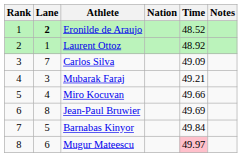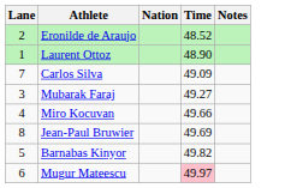- column: Rank | 1 | 2 | 3 | 4 | 5 | 6 | 7 | 8
Eronilde de Araujo | Lane: bold -> normal
Laurent Ottoz | Time: 48.92 -> 48.90
Mubarak Faraj | Time: 49.21 -> 49.27
Barnabas Kinyor | Time: 49.84 -> 49.82
